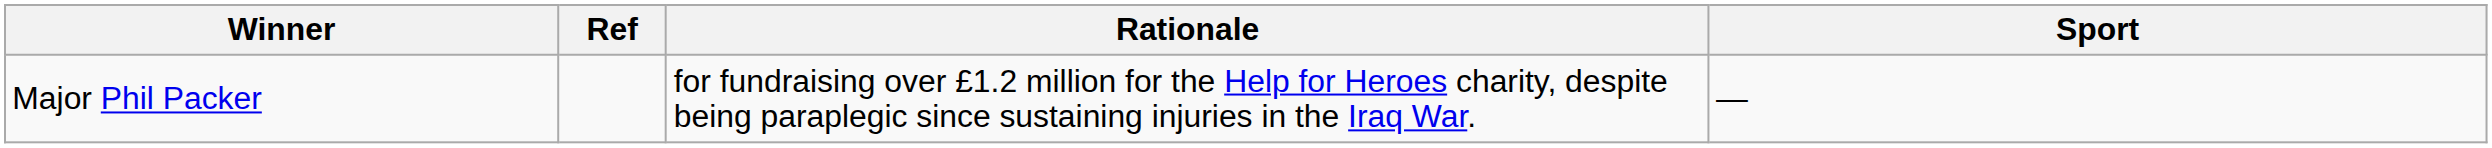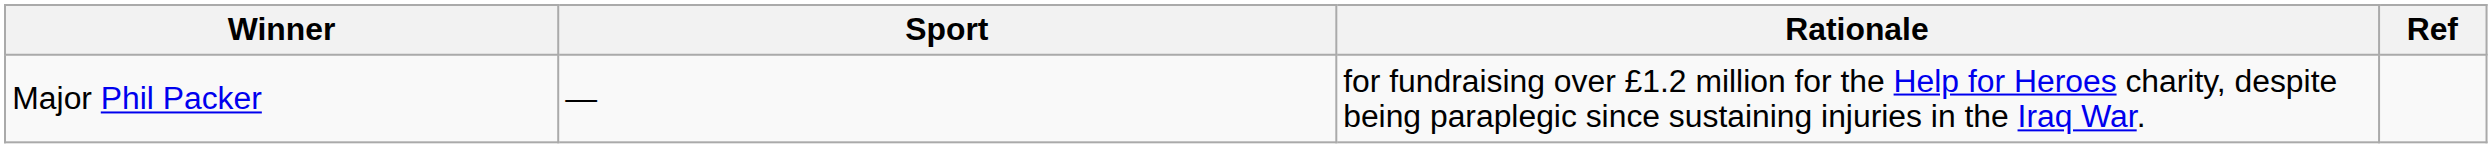columns swapped: Sport <-> Ref
